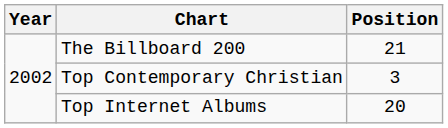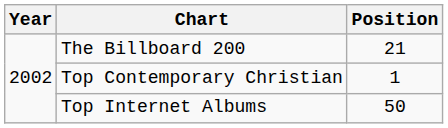Top Contemporary Christian | Position: 3 -> 1
Top Internet Albums | Position: 20 -> 50
